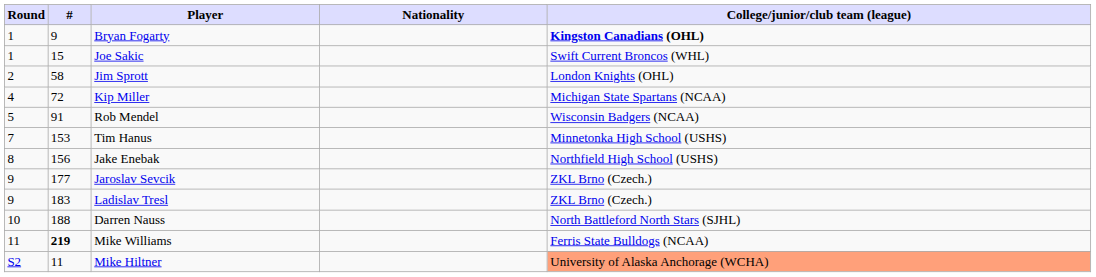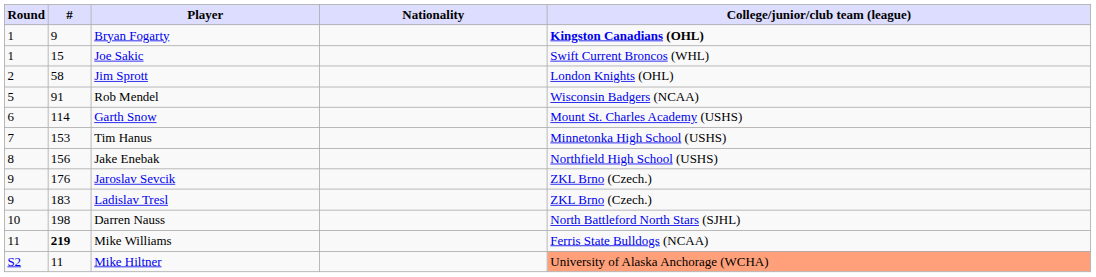- row: 4 | 72 | Kip Miller | Michigan State Spartans (NCAA)
+ row: 6 | 114 | Garth Snow | Mount St. Charles Academy (USHS)
Jaroslav Sevcik | #: 177 -> 176
Darren Nauss | #: 188 -> 198
